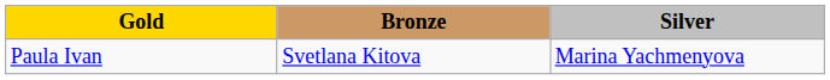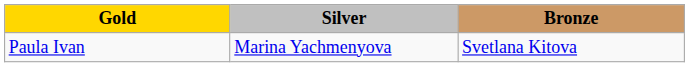columns swapped: Silver <-> Bronze
